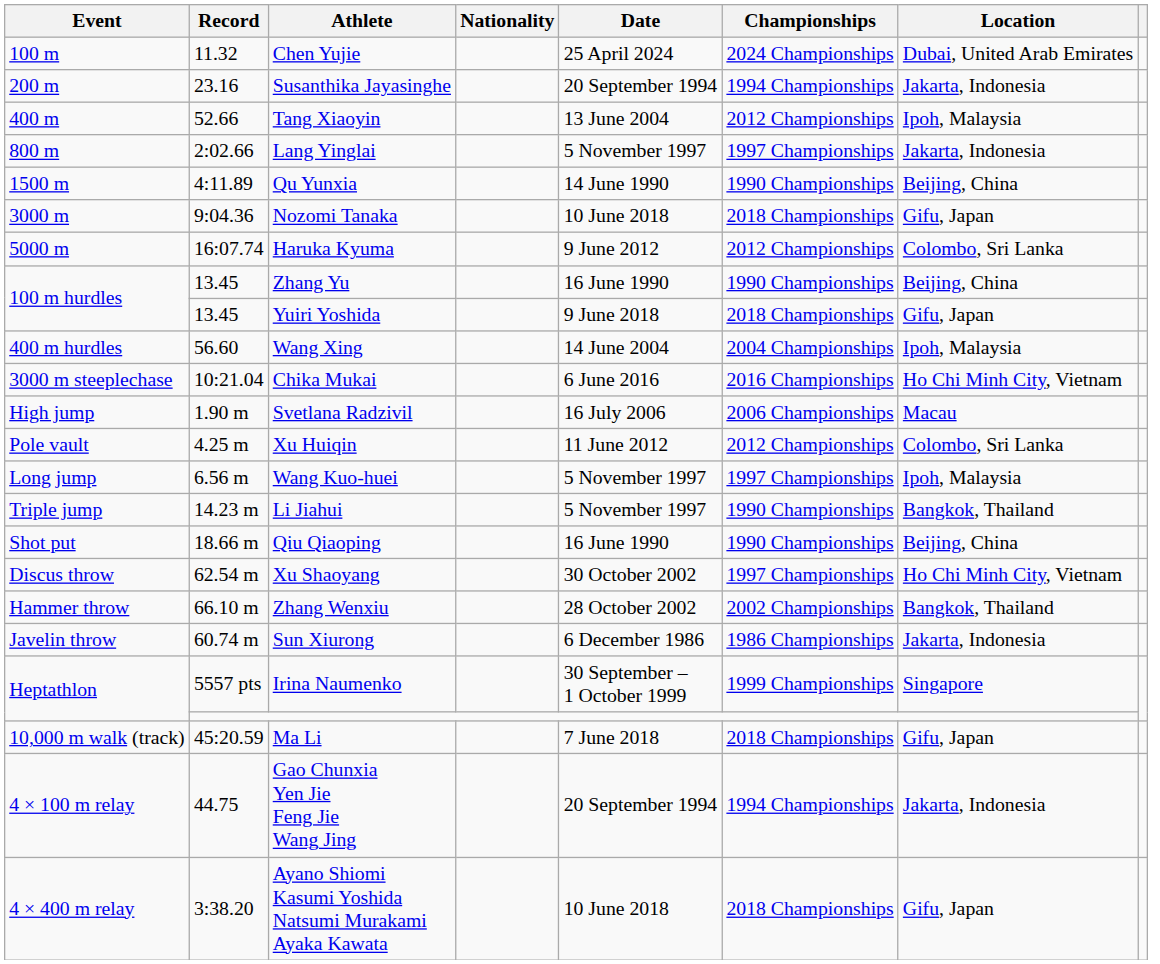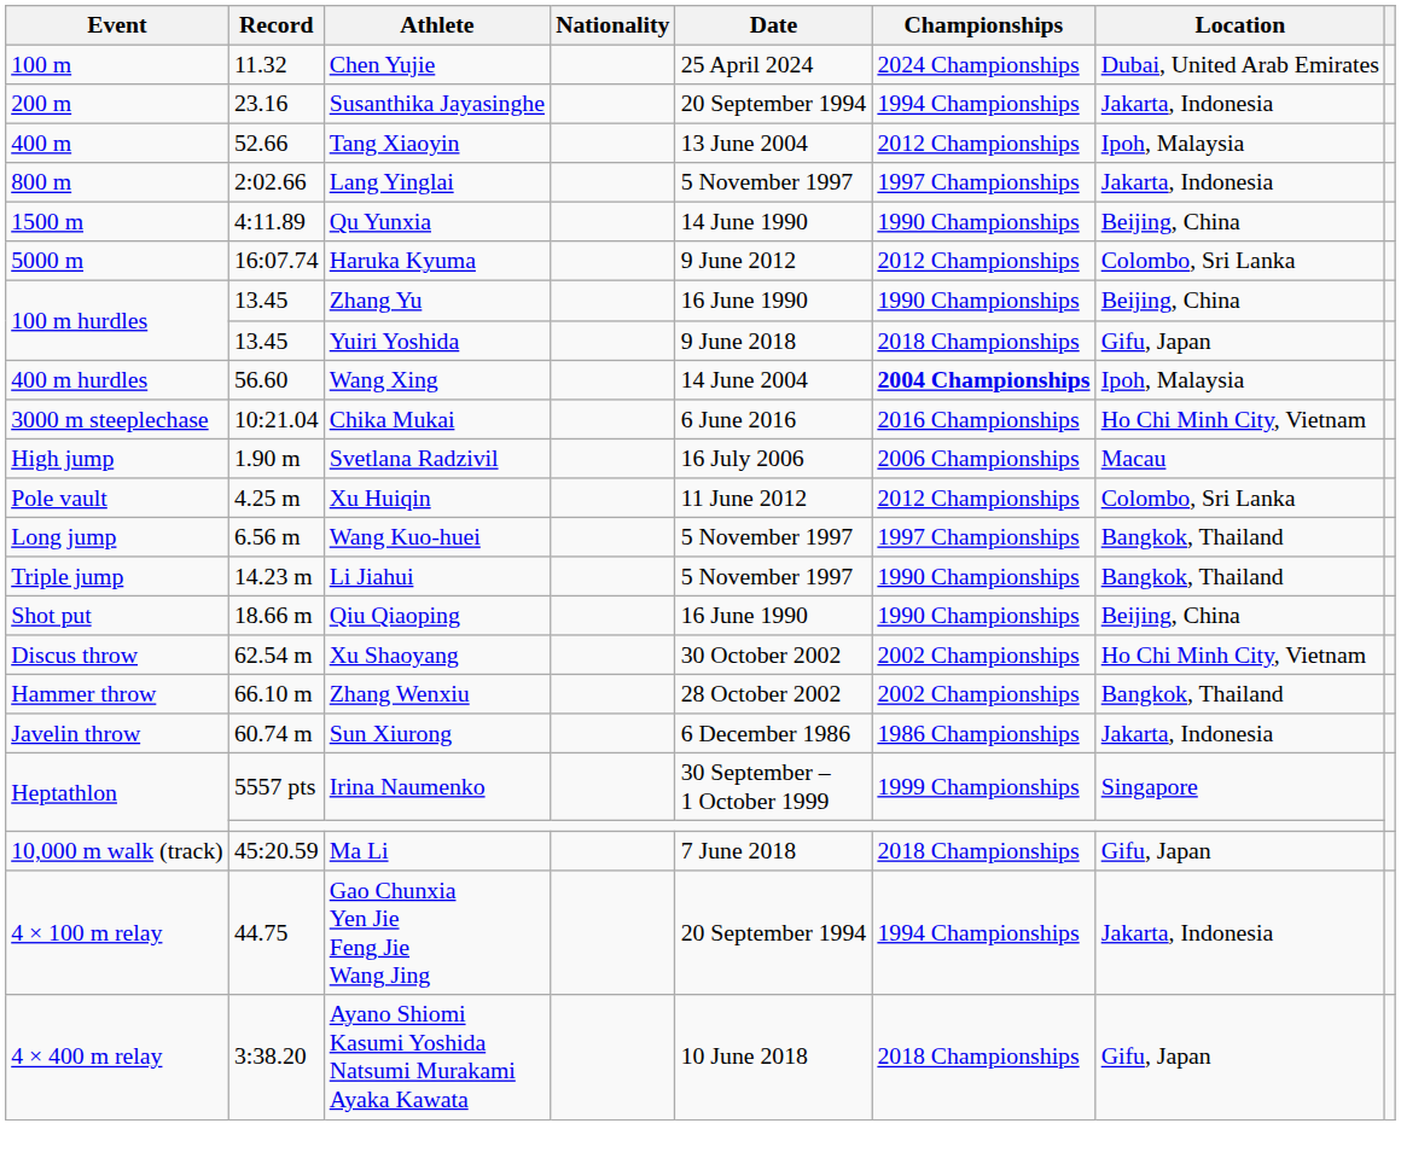- row: 3000 m | 9:04.36 | Nozomi Tanaka | 10 June 2018 | 2018 Championships | Gifu, Japan
Wang Xing | Championships: normal -> bold
Wang Kuo-huei | Location: Ipoh, Malaysia -> Bangkok, Thailand
Xu Shaoyang | Championships: 1997 Championships -> 2002 Championships
